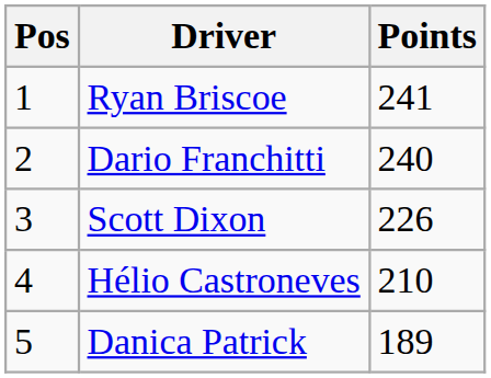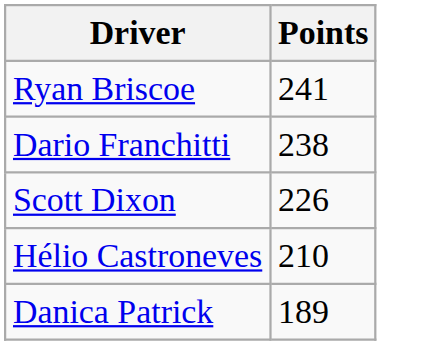- column: Pos | 1 | 2 | 3 | 4 | 5
Dario Franchitti | Points: 240 -> 238
